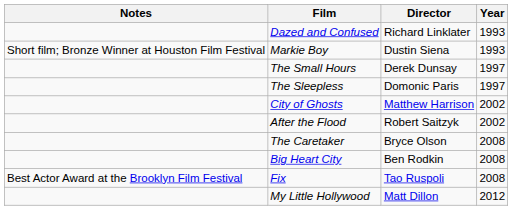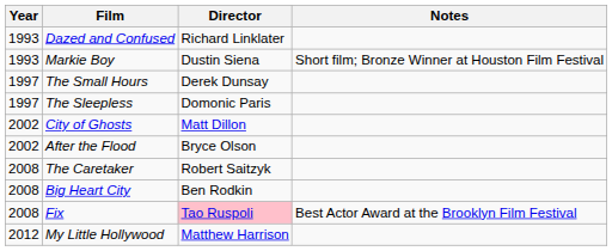columns swapped: Year <-> Notes
City of Ghosts | Director: Matthew Harrison -> Matt Dillon
After the Flood | Director: Robert Saitzyk -> Bryce Olson
The Caretaker | Director: Bryce Olson -> Robert Saitzyk
Fix | Director: no background -> pink background
My Little Hollywood | Director: Matt Dillon -> Matthew Harrison
